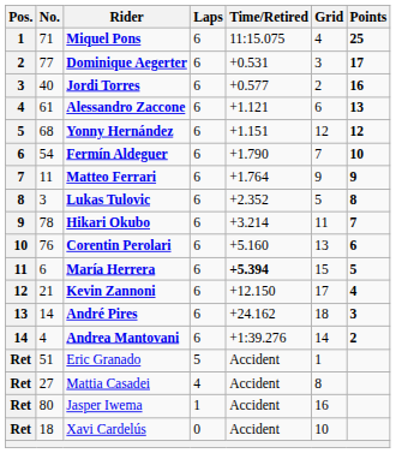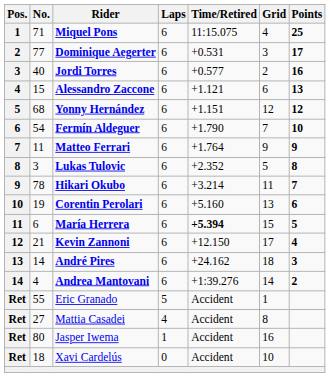Alessandro Zaccone | No.: 61 -> 15
Corentin Perolari | No.: 76 -> 19
Eric Granado | No.: 51 -> 55
